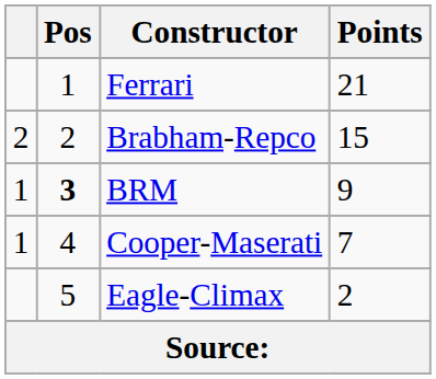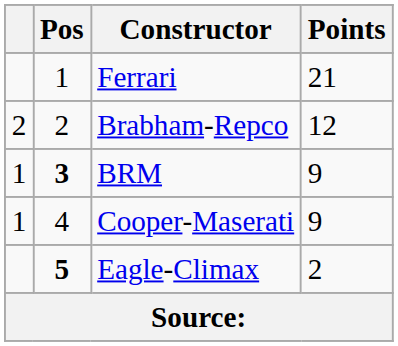Brabham-Repco | Points: 15 -> 12
Cooper-Maserati | Points: 7 -> 9
Eagle-Climax | Pos: normal -> bold
